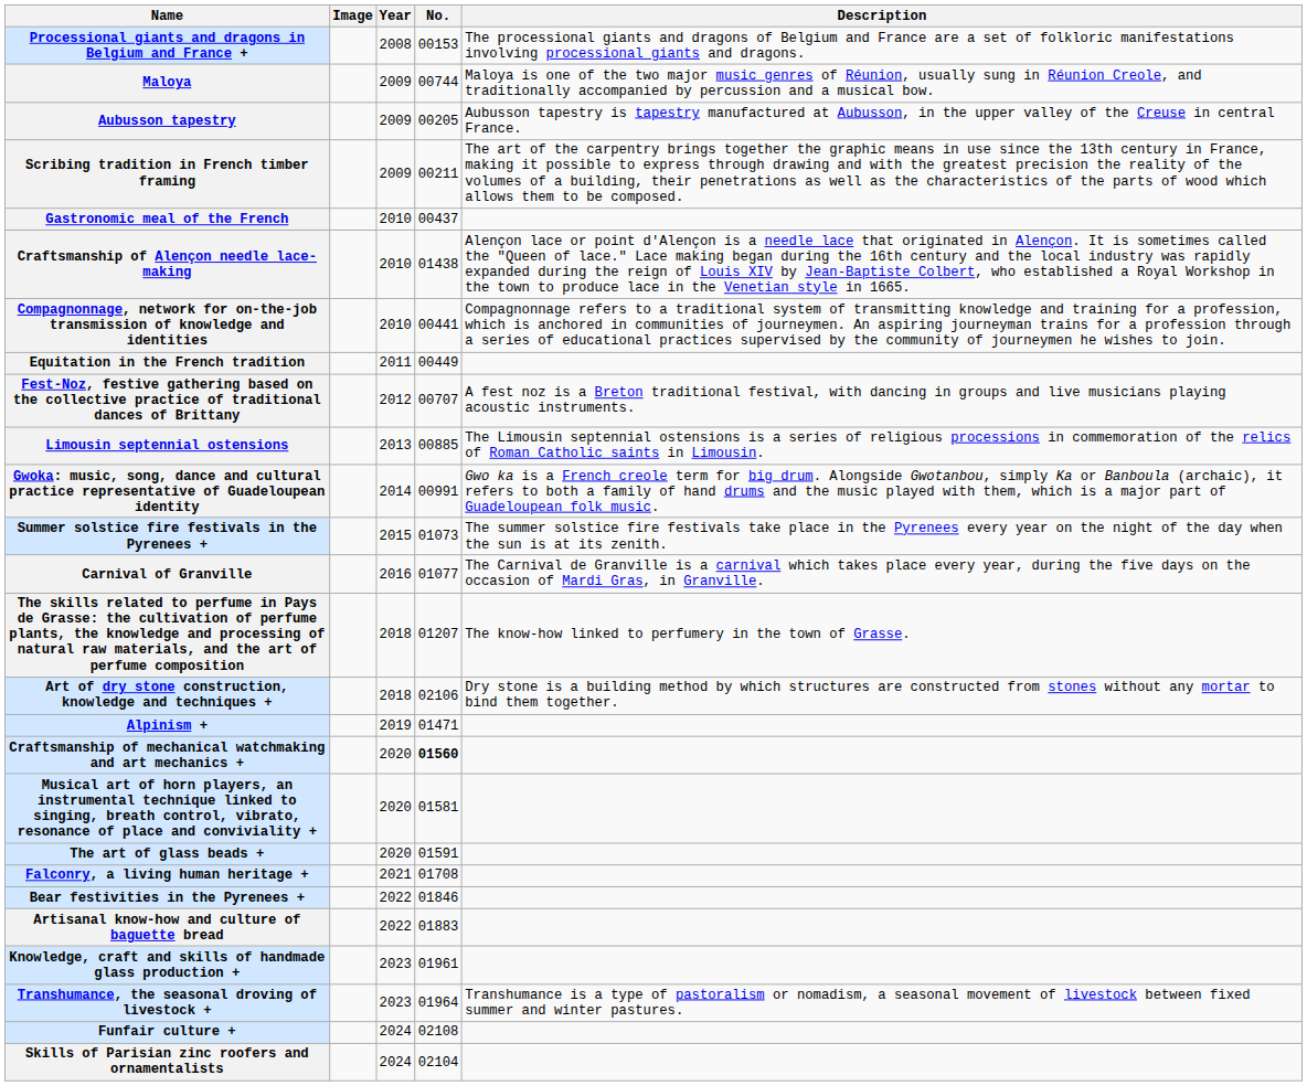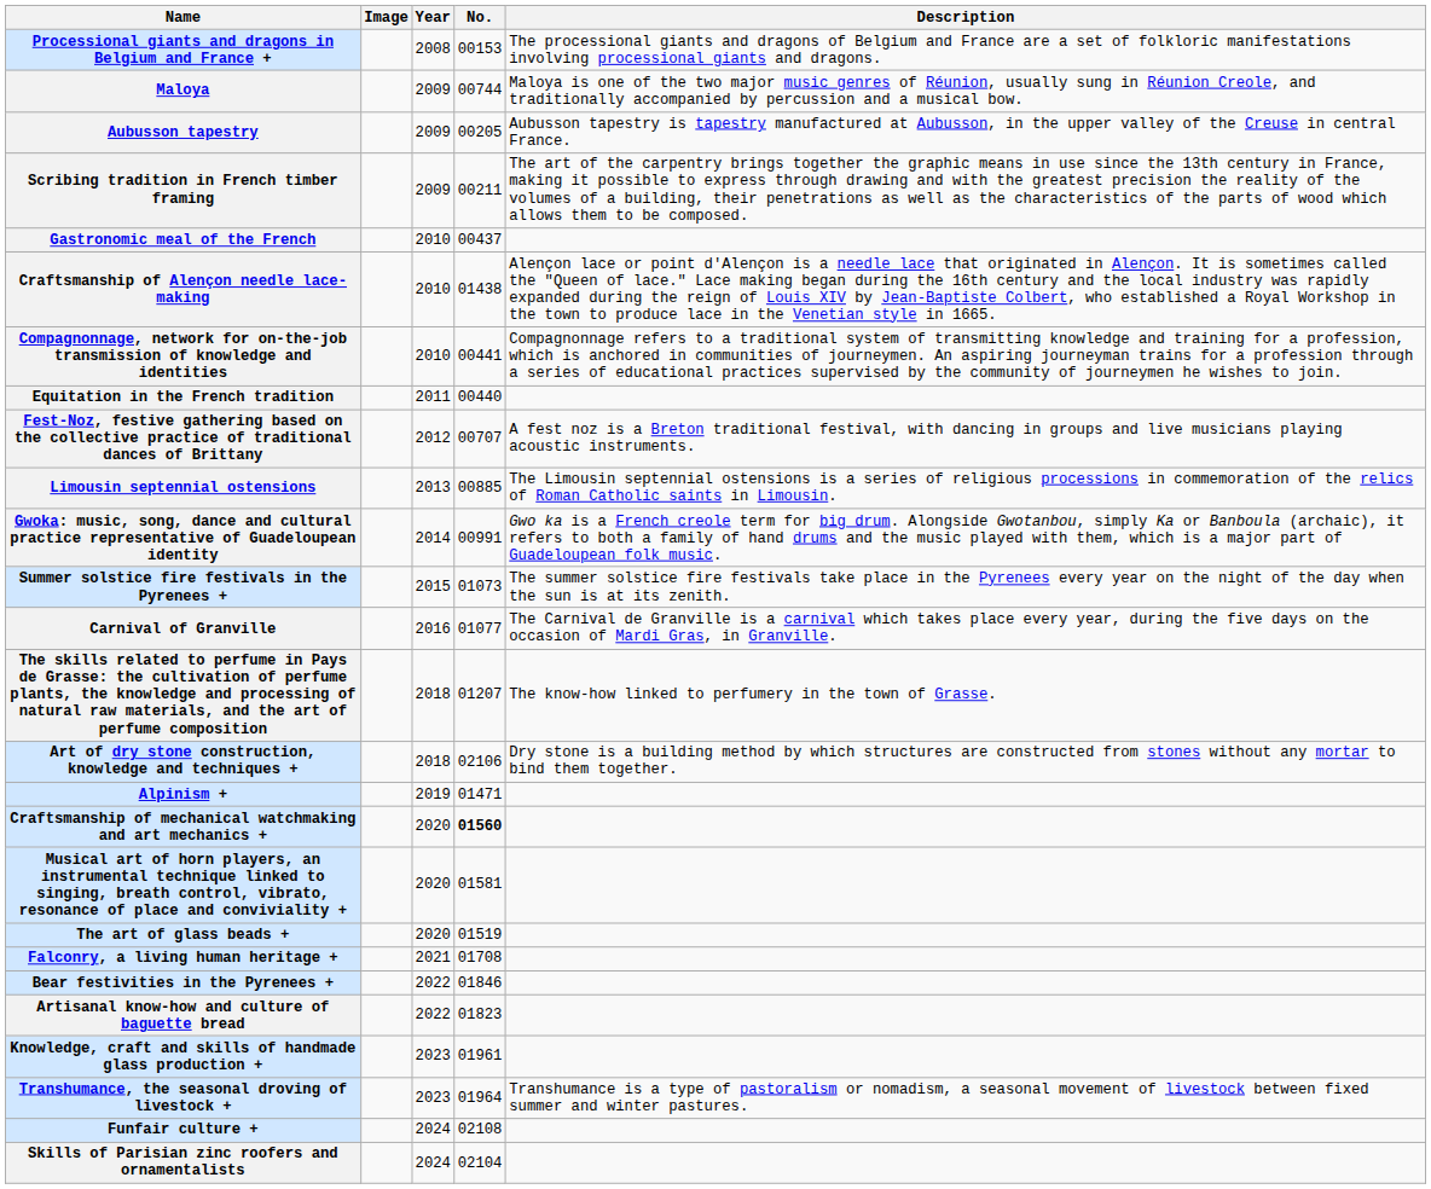Equitation in the French tradition | No.: 00449 -> 00440
The art of glass beads + | No.: 01591 -> 01519
Artisanal know-how and culture of baguette bread | No.: 01883 -> 01823
